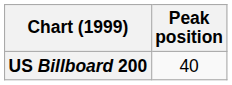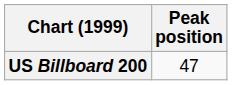US Billboard 200 | Peak position: 40 -> 47
